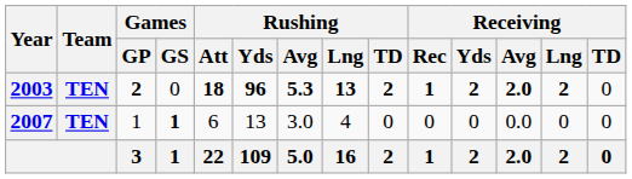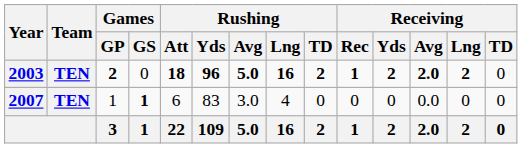2003 | Rushing / Avg: 5.3 -> 5.0
2003 | Rushing / Lng: 13 -> 16
2007 | Rushing / Yds: 13 -> 83
